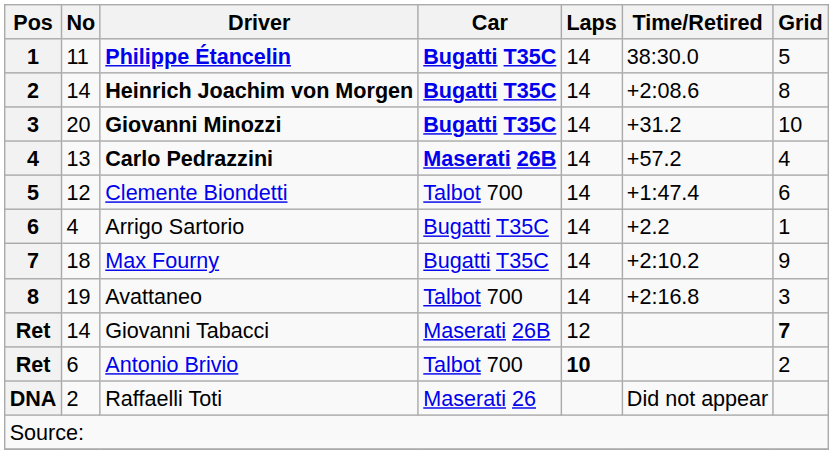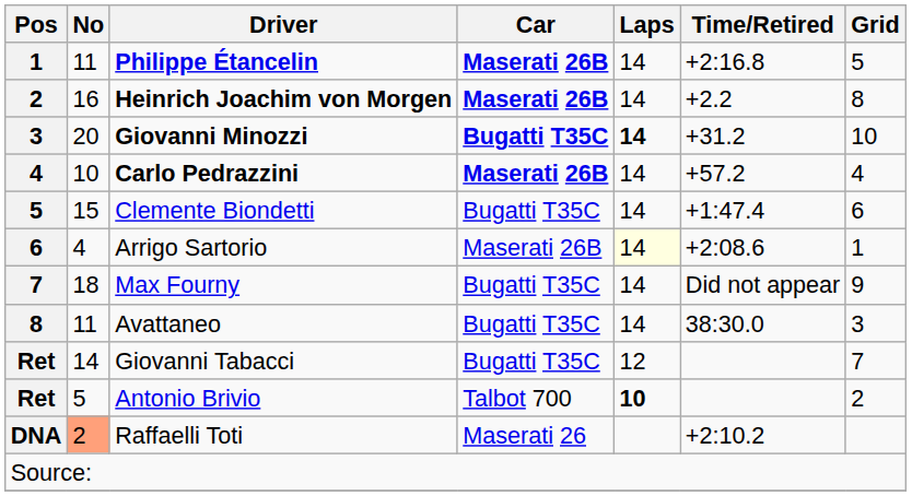Philippe Étancelin | Car: Bugatti T35C -> Maserati 26B
Philippe Étancelin | Time/Retired: 38:30.0 -> +2:16.8
Heinrich Joachim von Morgen | No: 14 -> 16
Heinrich Joachim von Morgen | Car: Bugatti T35C -> Maserati 26B
Heinrich Joachim von Morgen | Time/Retired: +2:08.6 -> +2.2
Giovanni Minozzi | Laps: normal -> bold
Carlo Pedrazzini | No: 13 -> 10
Clemente Biondetti | No: 12 -> 15
Clemente Biondetti | Car: Talbot 700 -> Bugatti T35C
Arrigo Sartorio | Car: Bugatti T35C -> Maserati 26B
Arrigo Sartorio | Laps: no background -> lightyellow background
Arrigo Sartorio | Time/Retired: +2.2 -> +2:08.6
Max Fourny | Time/Retired: +2:10.2 -> Did not appear
Avattaneo | No: 19 -> 11
Avattaneo | Car: Talbot 700 -> Bugatti T35C
Avattaneo | Time/Retired: +2:16.8 -> 38:30.0
Giovanni Tabacci | Car: Maserati 26B -> Bugatti T35C
Giovanni Tabacci | Grid: bold -> normal
Antonio Brivio | No: 6 -> 5
Raffaelli Toti | No: no background -> lightsalmon background
Raffaelli Toti | Time/Retired: Did not appear -> +2:10.2
